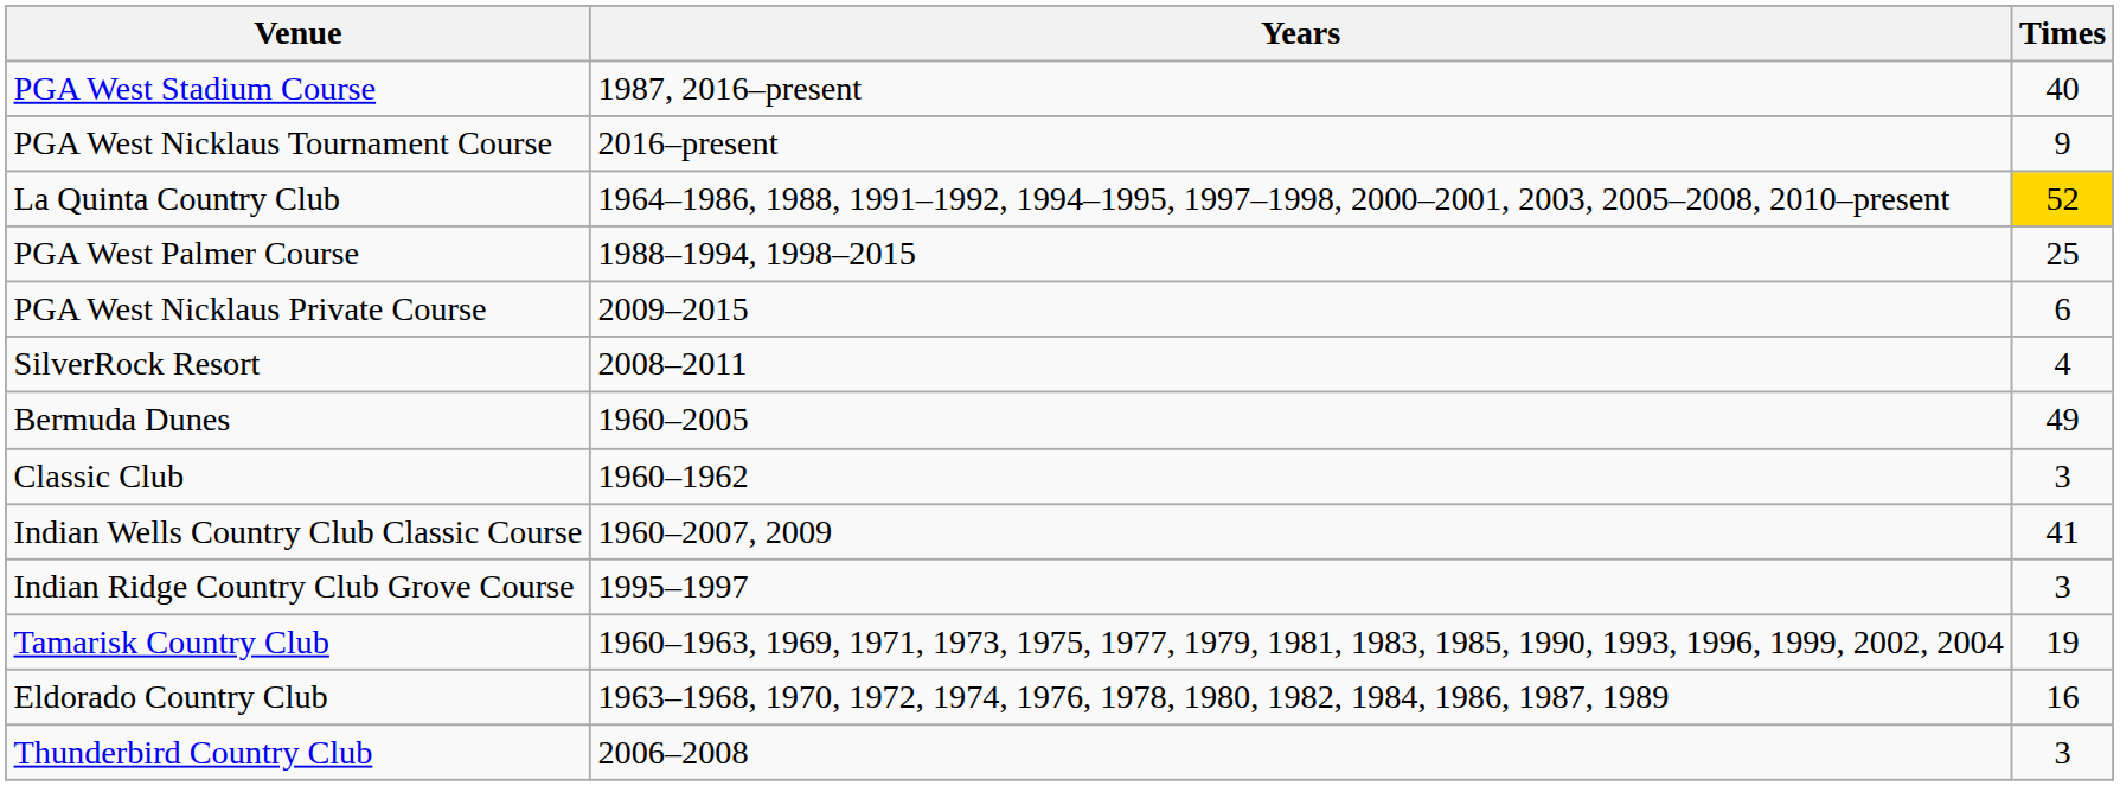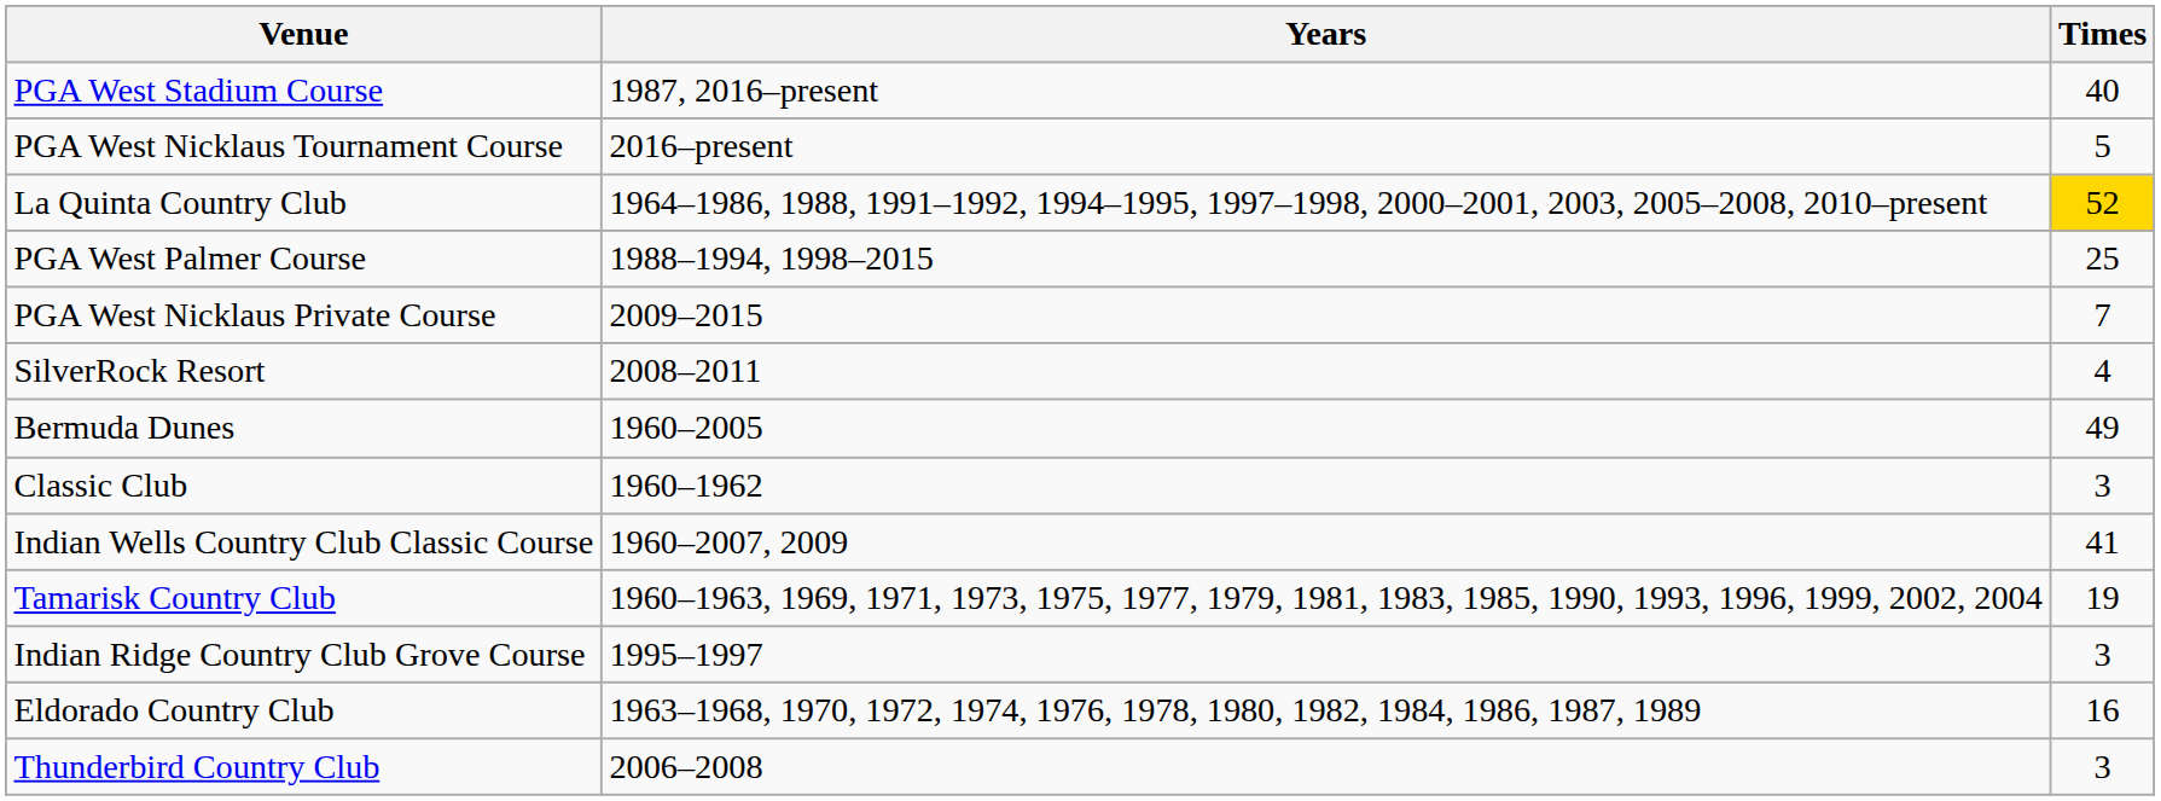PGA West Nicklaus Tournament Course | Times: 9 -> 5
PGA West Nicklaus Private Course | Times: 6 -> 7
rows swapped: Tamarisk Country Club <-> Indian Ridge Country Club Grove Course
